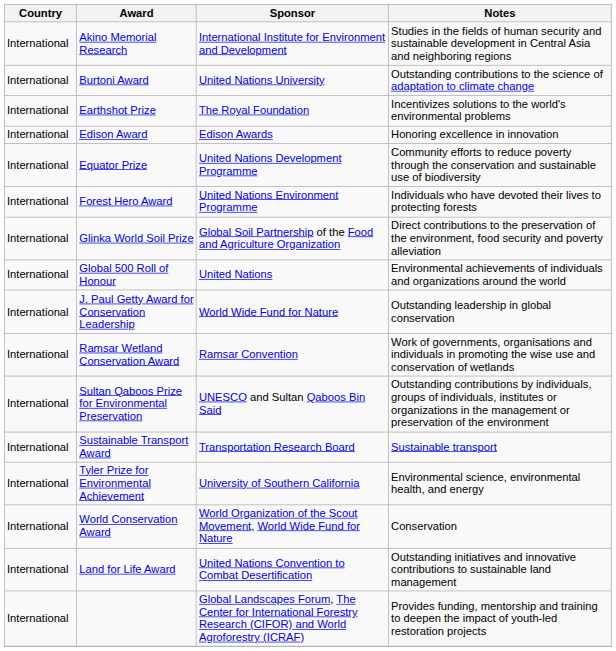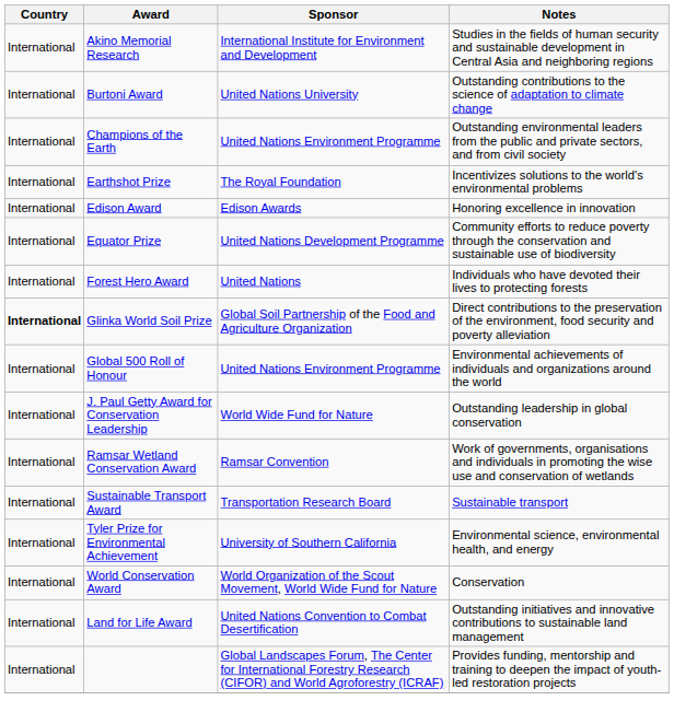+ row: International | Champions of the Earth | United Nations Environment Programme | Outstanding environmental leaders from the public and private sectors, and from civil society
Forest Hero Award | Sponsor: United Nations Environment Programme -> United Nations
Glinka World Soil Prize | Country: normal -> bold
Global 500 Roll of Honour | Sponsor: United Nations -> United Nations Environment Programme
- row: International | Sultan Qaboos Prize for Environmental Preservation | UNESCO and Sultan Qaboos Bin Said | Outstanding contributions by individuals, groups of individuals, institutes or organizations in the management or preservation of the environment
